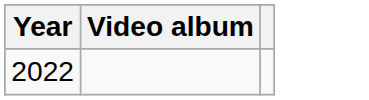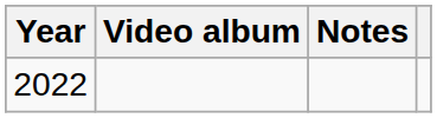+ column: Notes
